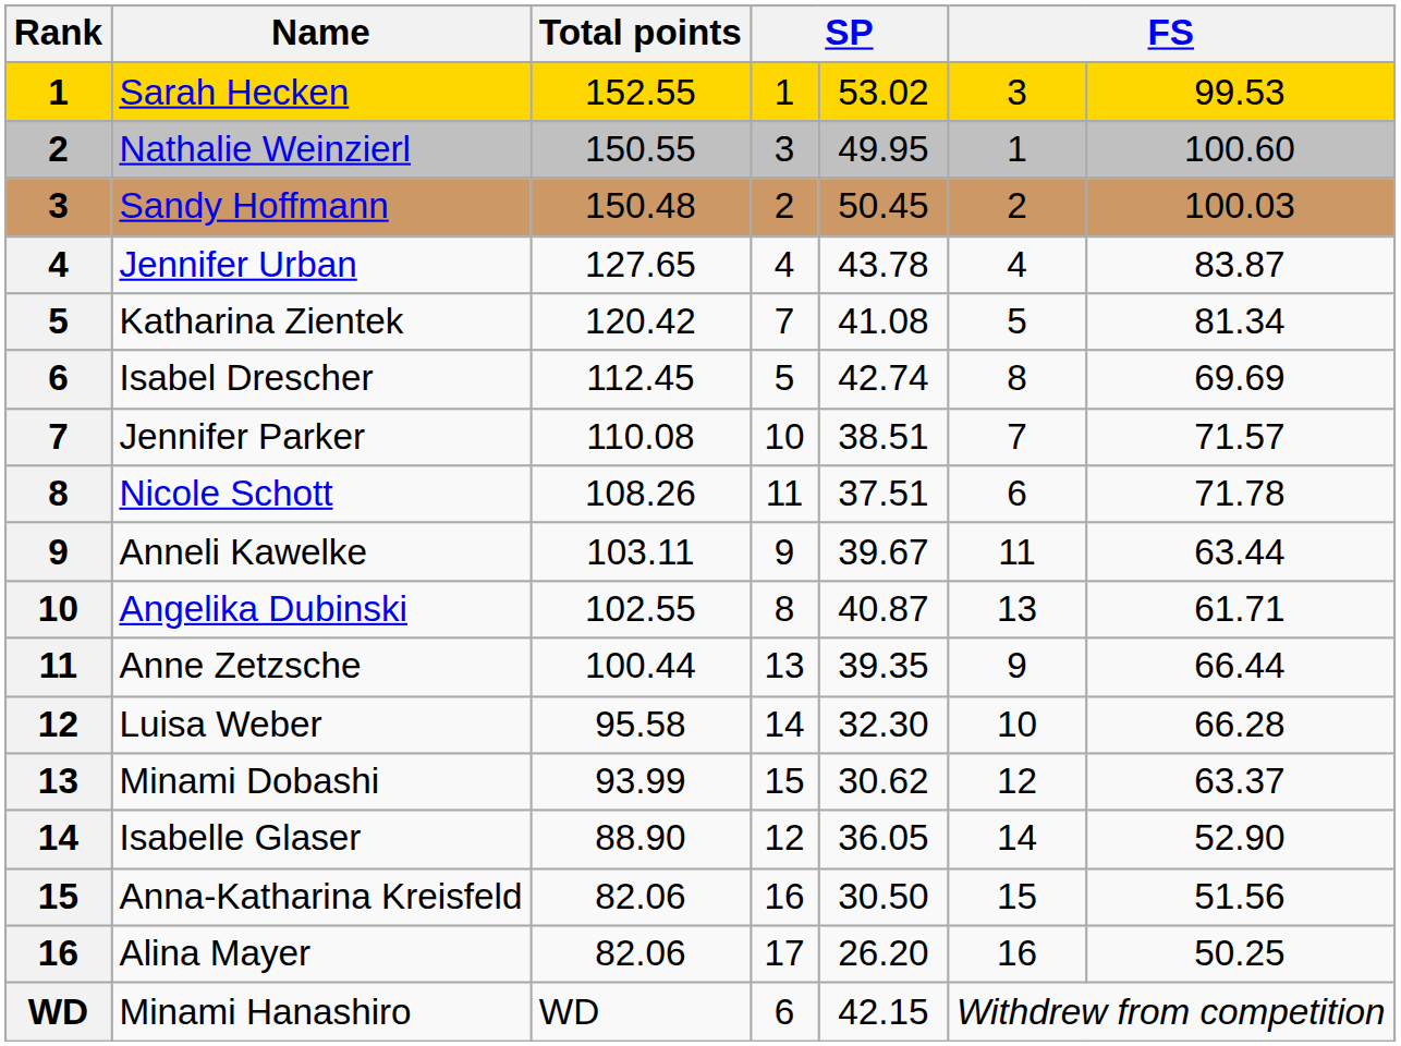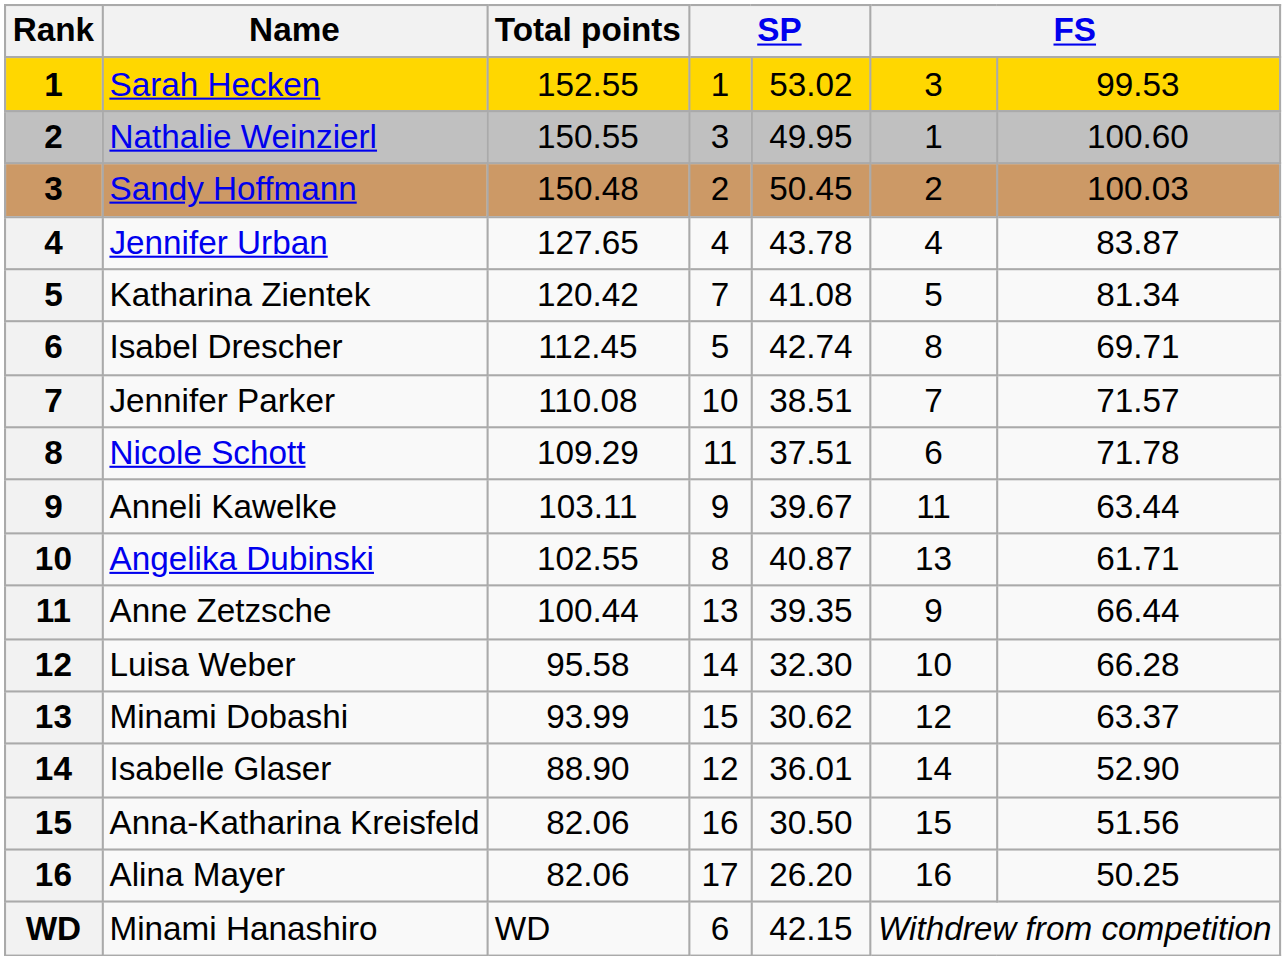Isabel Drescher | column 7: 69.69 -> 69.71
Nicole Schott | Total points: 108.26 -> 109.29
Isabelle Glaser | column 5: 36.05 -> 36.01
